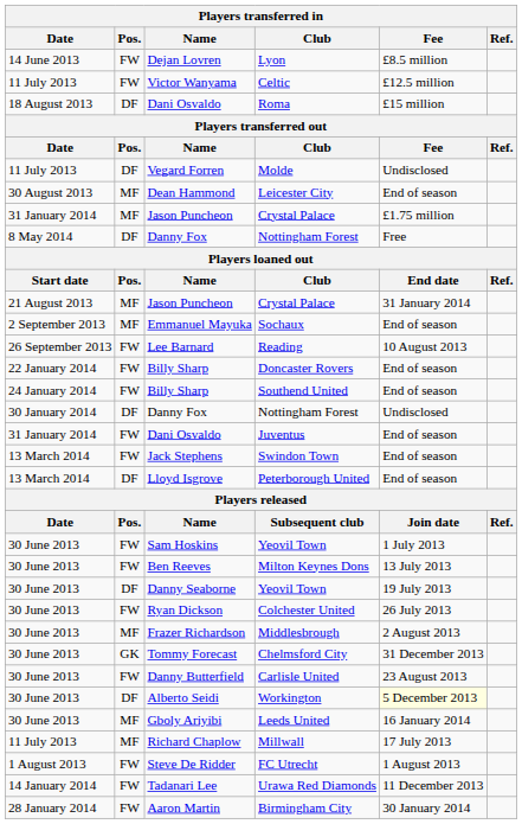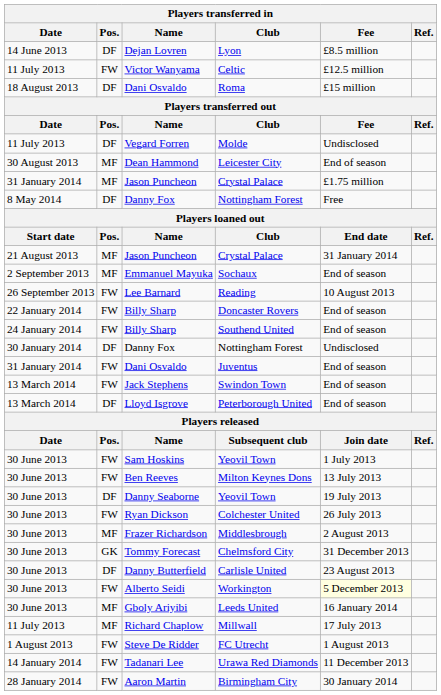Lyon | Pos.: FW -> DF
Carlisle United | Pos.: FW -> DF
Workington | Pos.: DF -> FW
